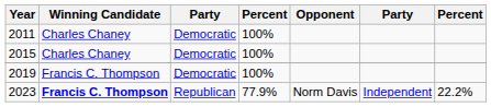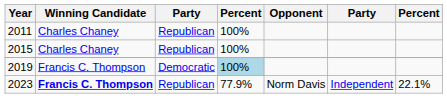2011 | column 3: Democratic -> Republican
2015 | column 3: Democratic -> Republican
2019 | column 4: no background -> lightblue background
2023 | column 7: 22.2% -> 22.1%
